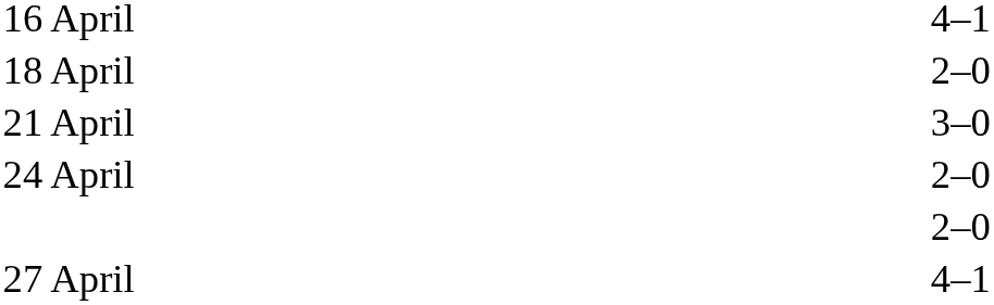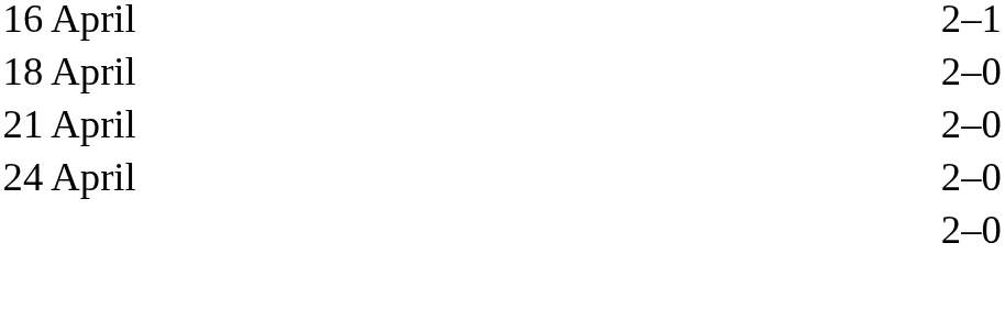16 April | column 3: 4–1 -> 2–1
21 April | column 3: 3–0 -> 2–0
- row: 27 April | 4–1
